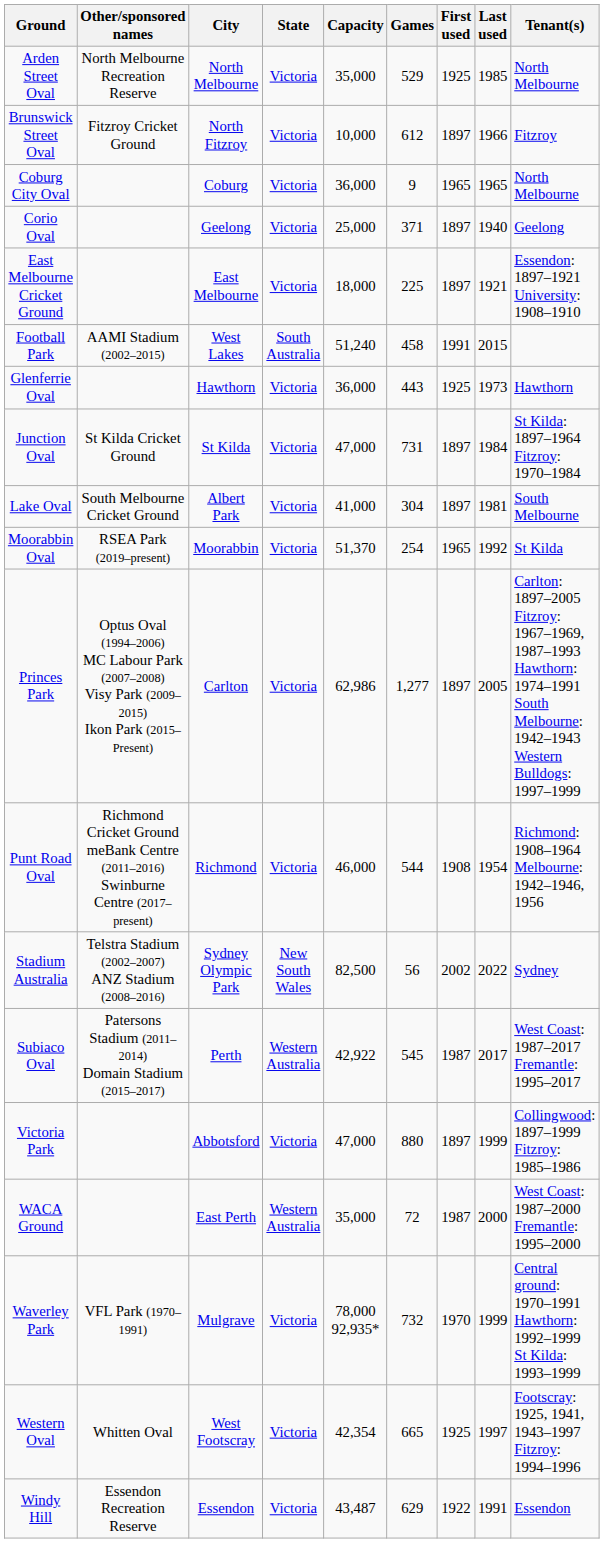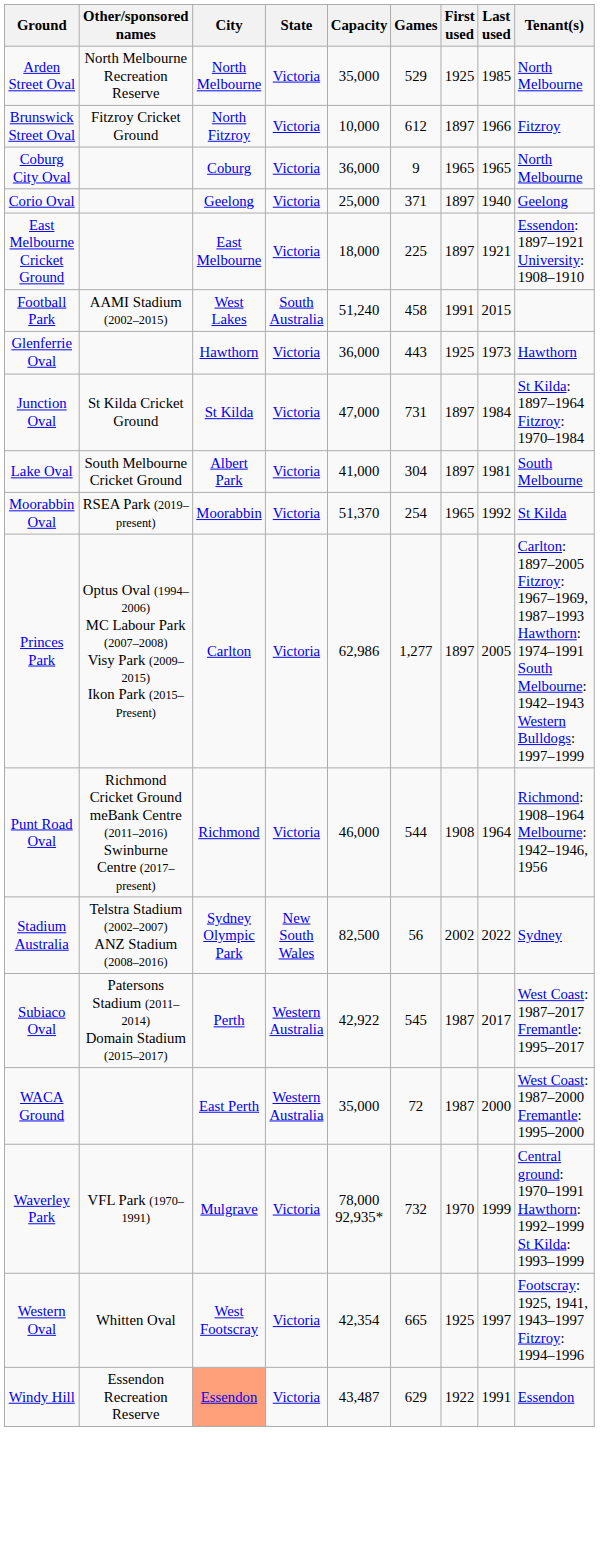Punt Road Oval | Last used: 1954 -> 1964
- row: Victoria Park | Abbotsford | Victoria | 47,000 | 880 | 1897 | 1999 | Collingwood: 1897–1999 Fitzroy: 1985–1986
Windy Hill | City: no background -> lightsalmon background
